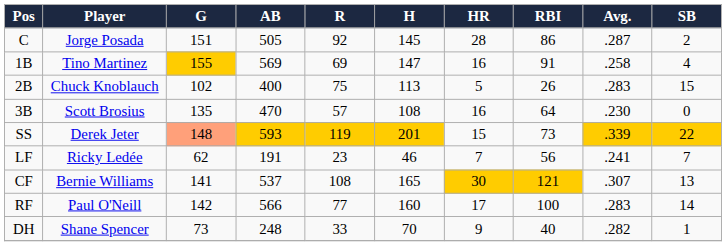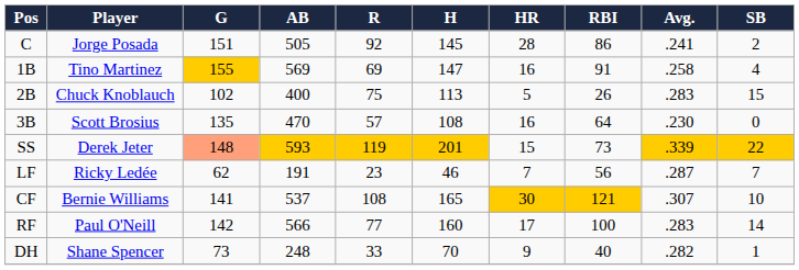C | Avg.: .287 -> .241
LF | Avg.: .241 -> .287
CF | SB: 13 -> 10
